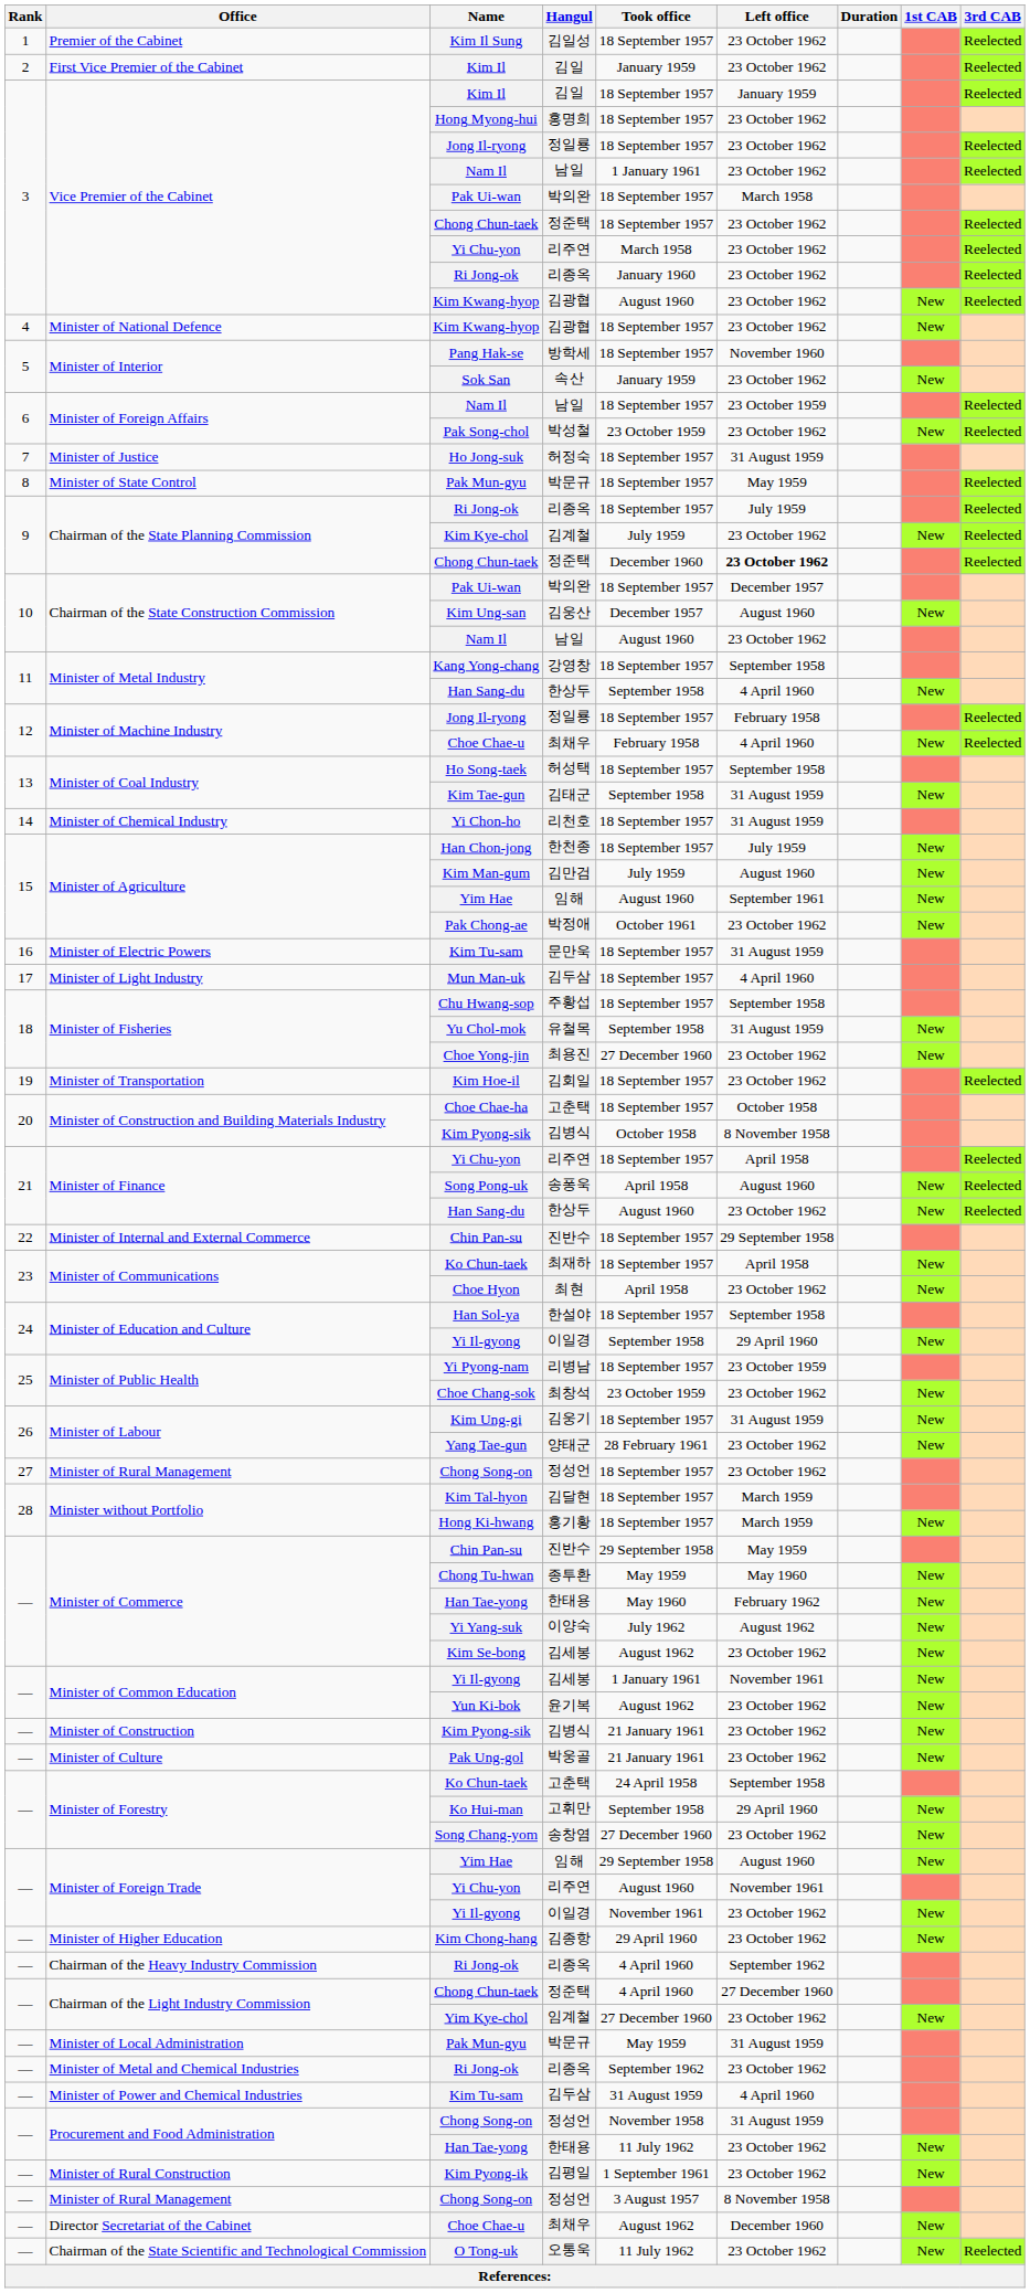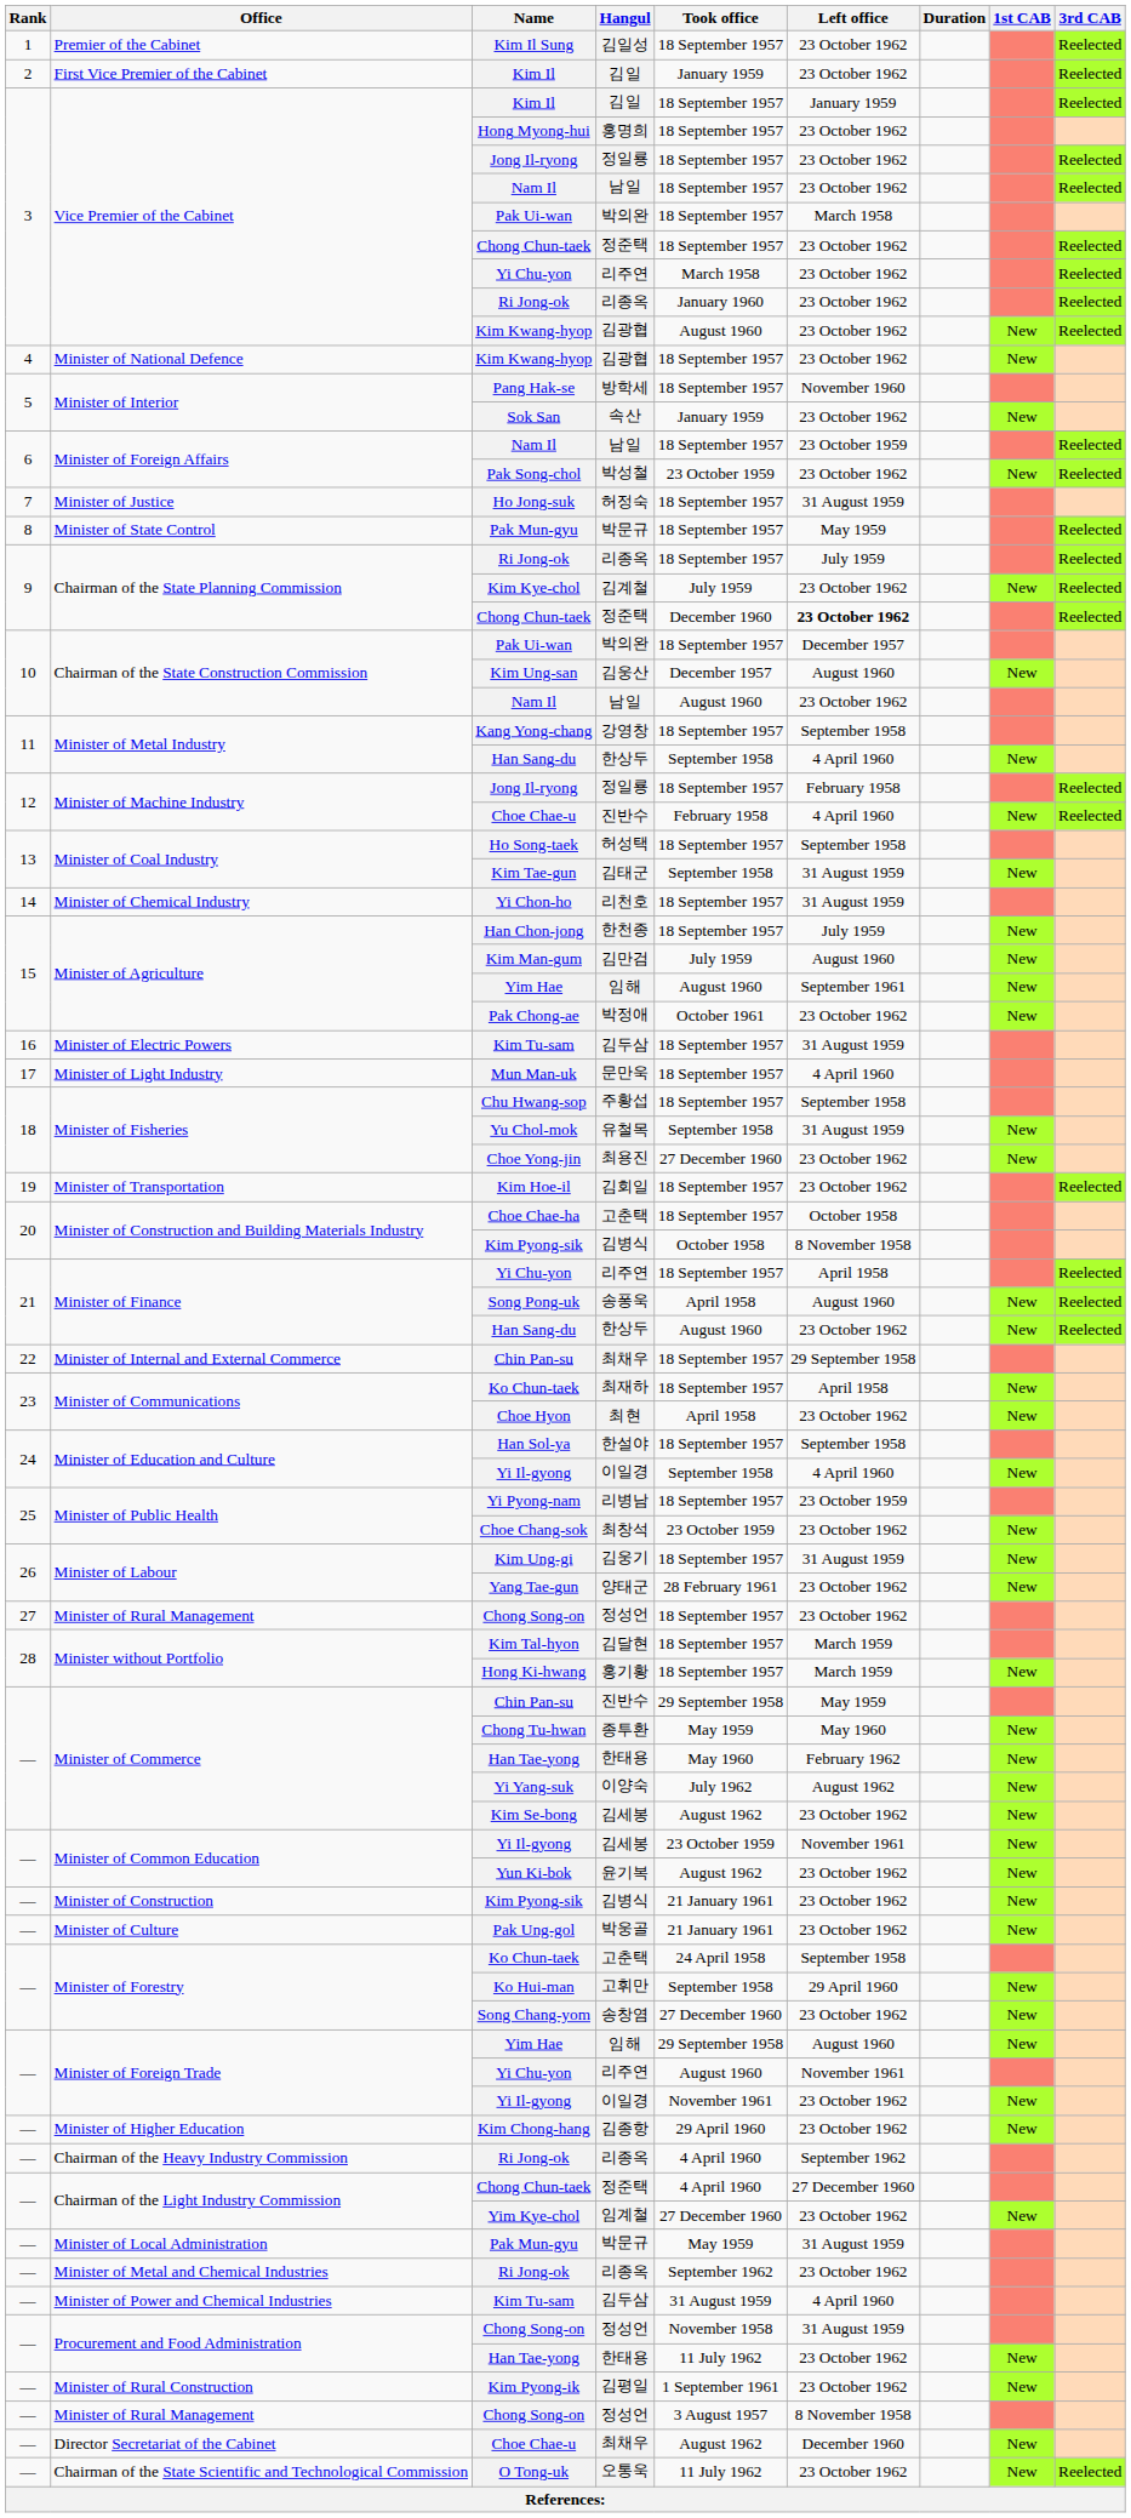Vice Premier of the Cabinet / Nam Il | Took office: 1 January 1961 -> 18 September 1957
Minister of Machine Industry / Choe Chae-u | Hangul: 최채우 -> 진반수
Minister of Electric Powers / Kim Tu-sam | Hangul: 문만욱 -> 김두삼
Mun Man-uk | Hangul: 김두삼 -> 문만욱
Minister of Internal and External Commerce / Chin Pan-su | Hangul: 진반수 -> 최채우
Minister of Education and Culture / Yi Il-gyong | Left office: 29 April 1960 -> 4 April 1960
Minister of Common Education / Yi Il-gyong | Took office: 1 January 1961 -> 23 October 1959
